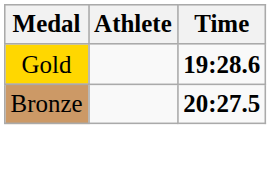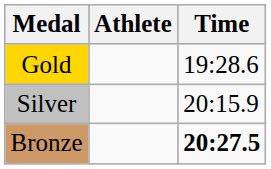Gold | Time: bold -> normal
+ row: Silver | 20:15.9
